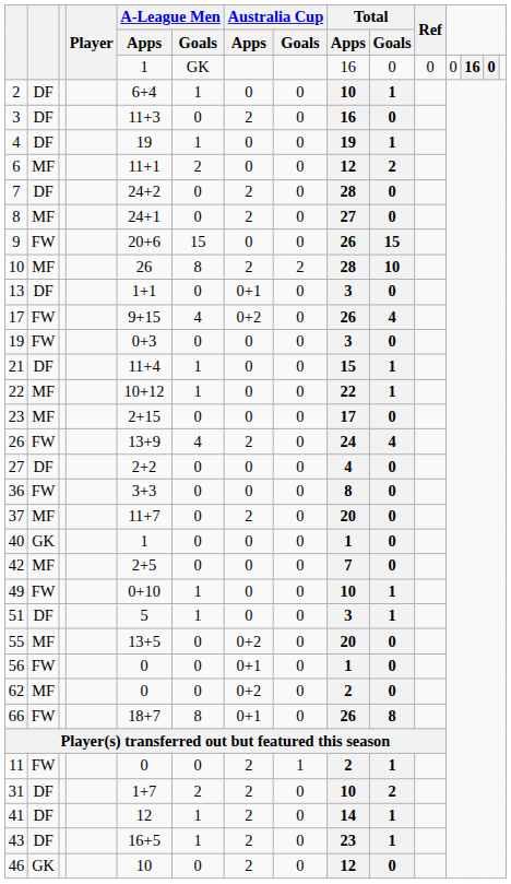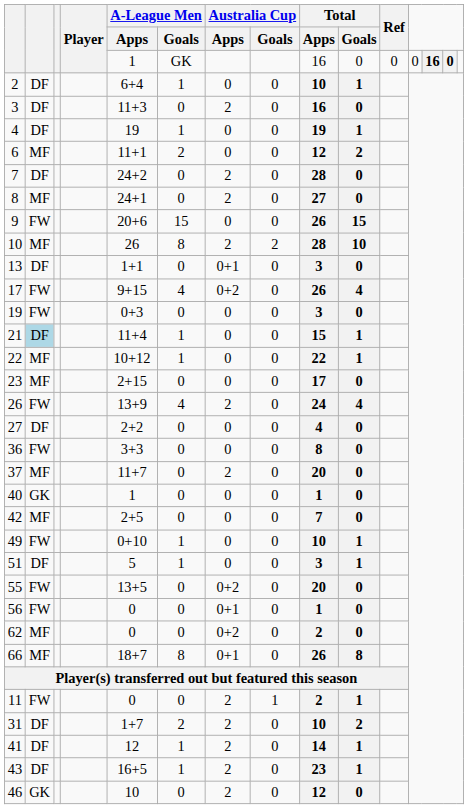21 | column 2: no background -> lightblue background
55 | column 2: MF -> FW
66 | column 2: FW -> MF
